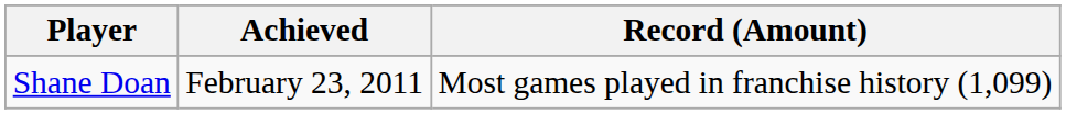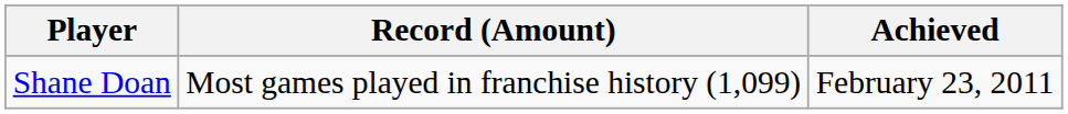columns swapped: Record (Amount) <-> Achieved
